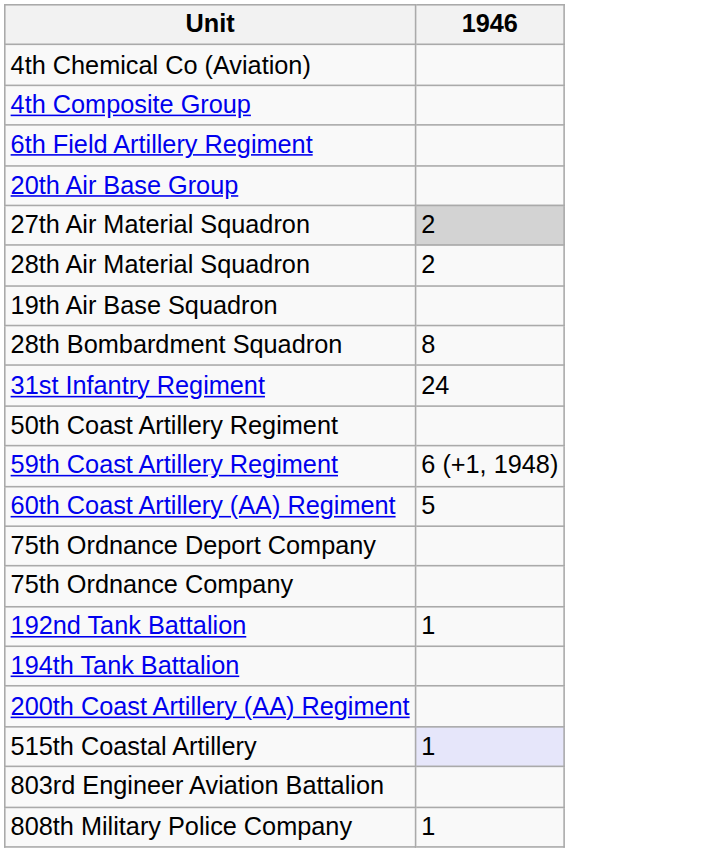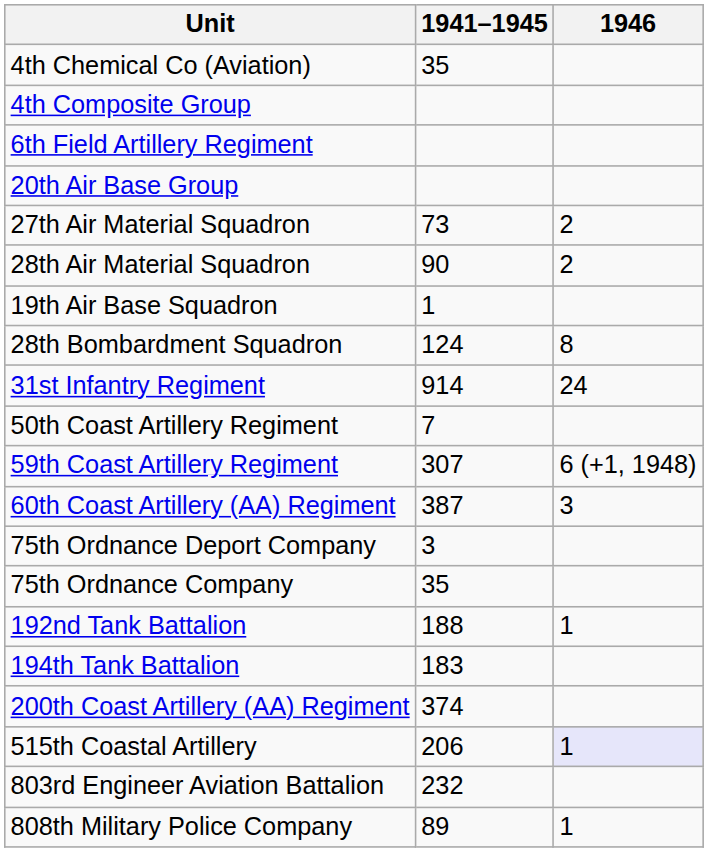+ column: 1941–1945 | 35 | 73 | 90 | 1 | 124 | 914 | 7 | 307 | 387 | 3 | 35 | 188 | 183 | 374 | 206 | 232 | 89
27th Air Material Squadron | 1946: lightgrey background -> no background
60th Coast Artillery (AA) Regiment | 1946: 5 -> 3
